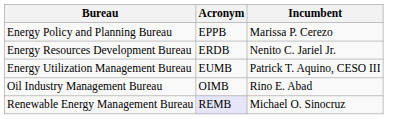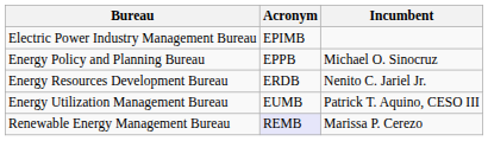+ row: Electric Power Industry Management Bureau | EPIMB
Energy Policy and Planning Bureau | Incumbent: Marissa P. Cerezo -> Michael O. Sinocruz
- row: Oil Industry Management Bureau | OIMB | Rino E. Abad
Renewable Energy Management Bureau | Incumbent: Michael O. Sinocruz -> Marissa P. Cerezo
